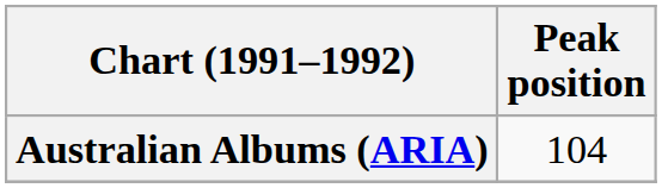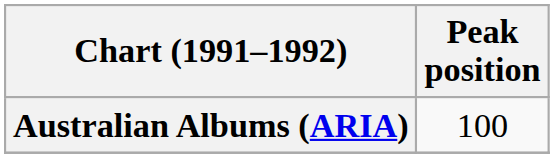Australian Albums (ARIA) | Peak position: 104 -> 100
